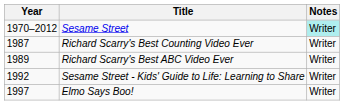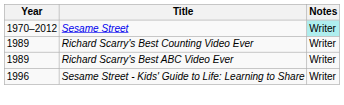Richard Scarry's Best Counting Video Ever | Year: 1987 -> 1989
Sesame Street - Kids' Guide to Life: Learning to Share | Year: 1992 -> 1996
- row: 1997 | Elmo Says Boo! | Writer
